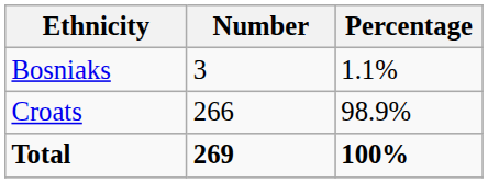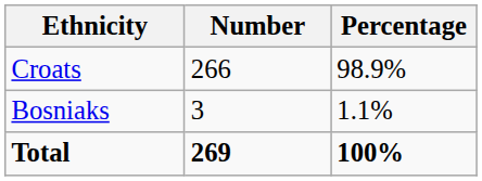rows swapped: Croats <-> Bosniaks
